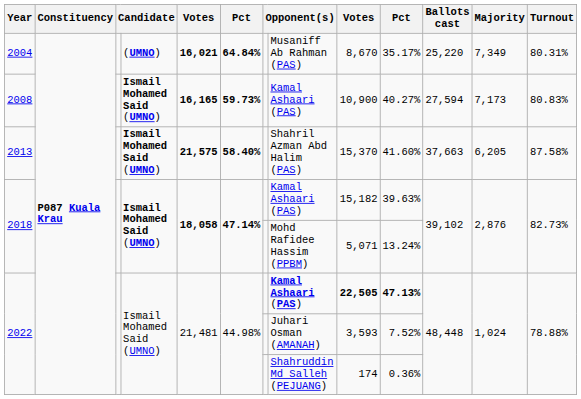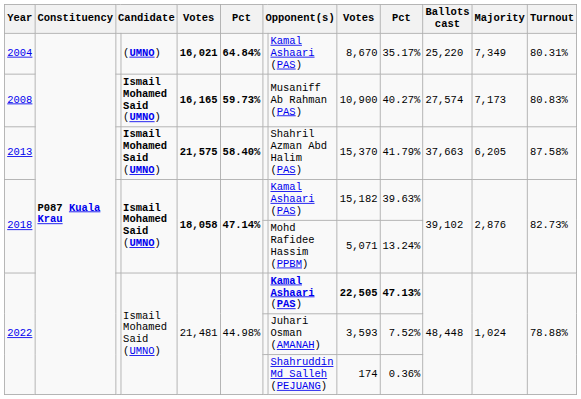2004 | column 8: Musaniff Ab Rahman (PAS) -> Kamal Ashaari (PAS)
2008 | column 8: Kamal Ashaari (PAS) -> Musaniff Ab Rahman (PAS)
2008 | Ballots cast: 27,594 -> 27,574
2013 | column 10: 41.60% -> 41.79%
